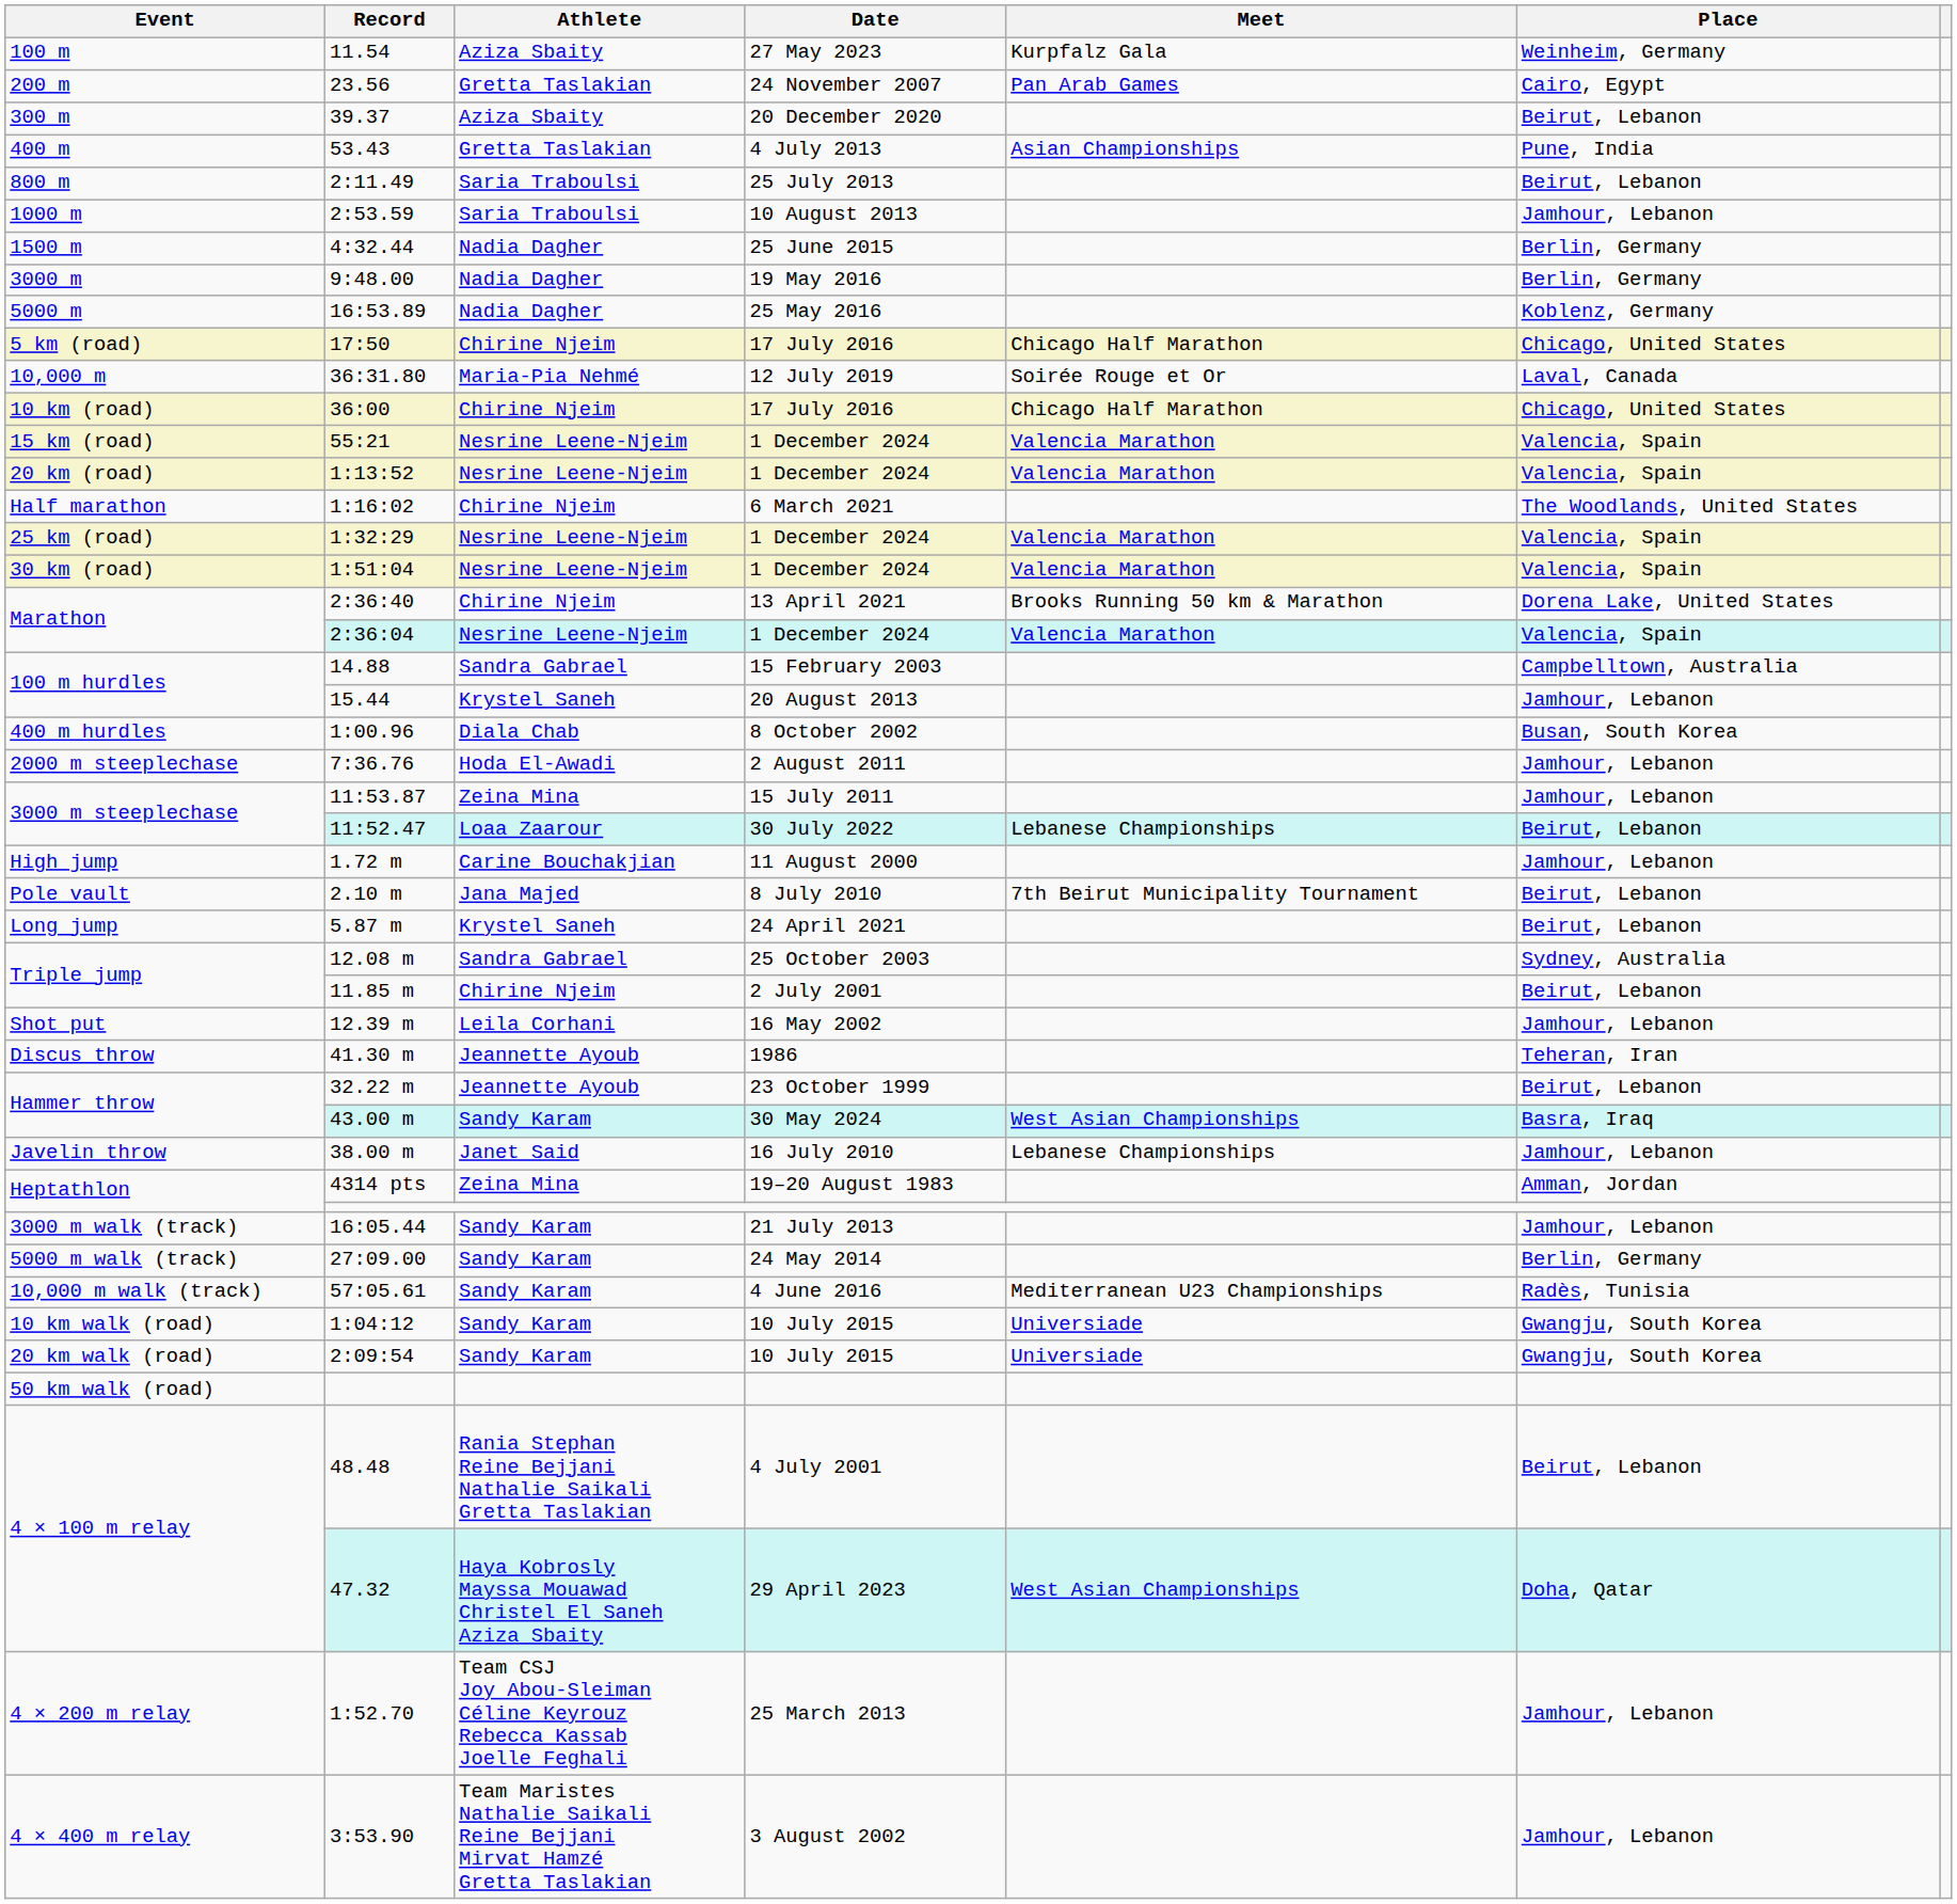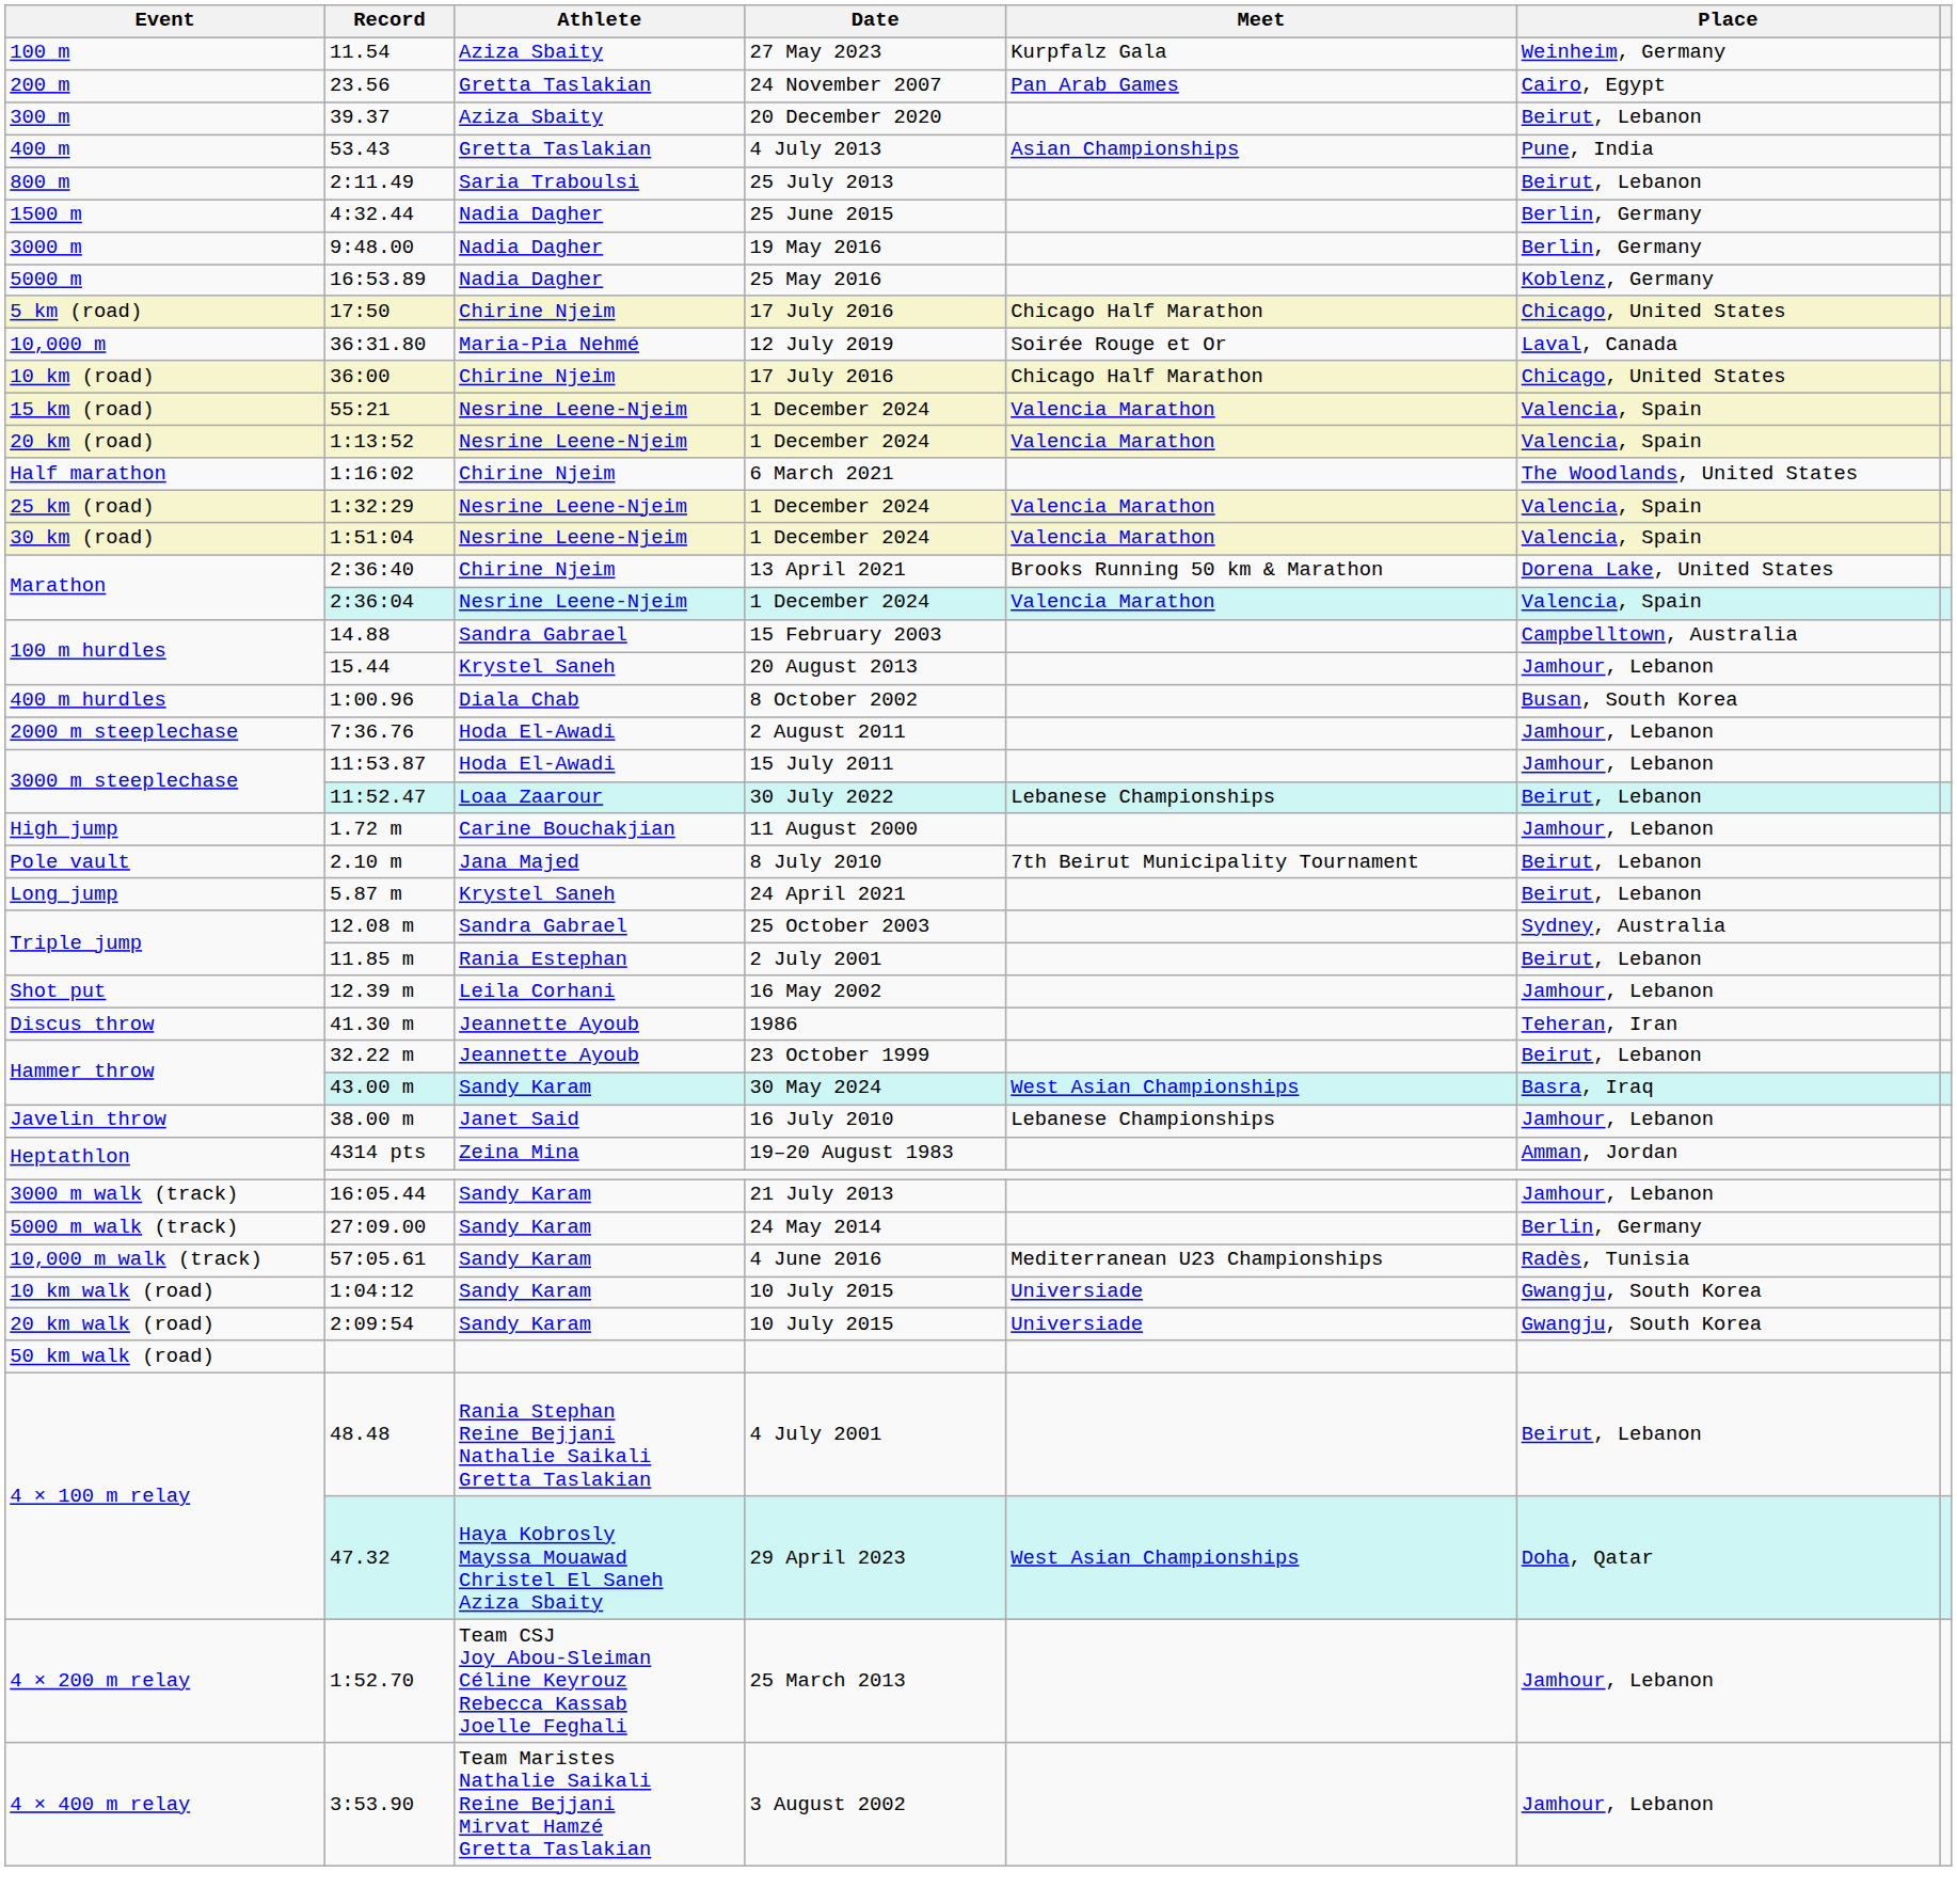- row: 1000 m | 2:53.59 | Saria Traboulsi | 10 August 2013 | Jamhour, Lebanon
11:53.87 | Athlete: Zeina Mina -> Hoda El-Awadi
11.85 m | Athlete: Chirine Njeim -> Rania Estephan
